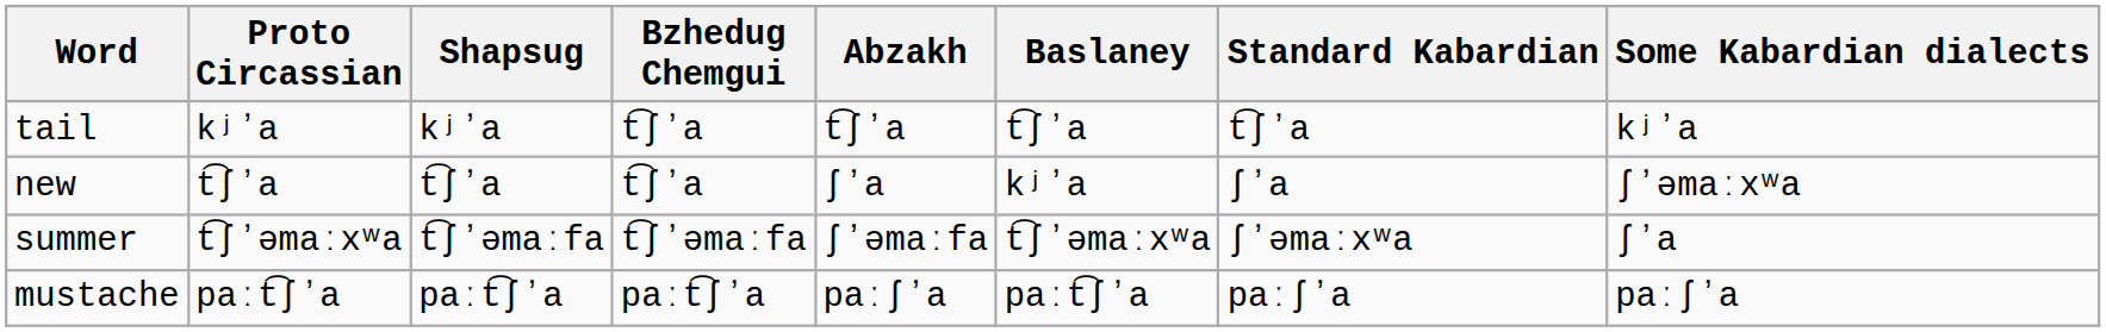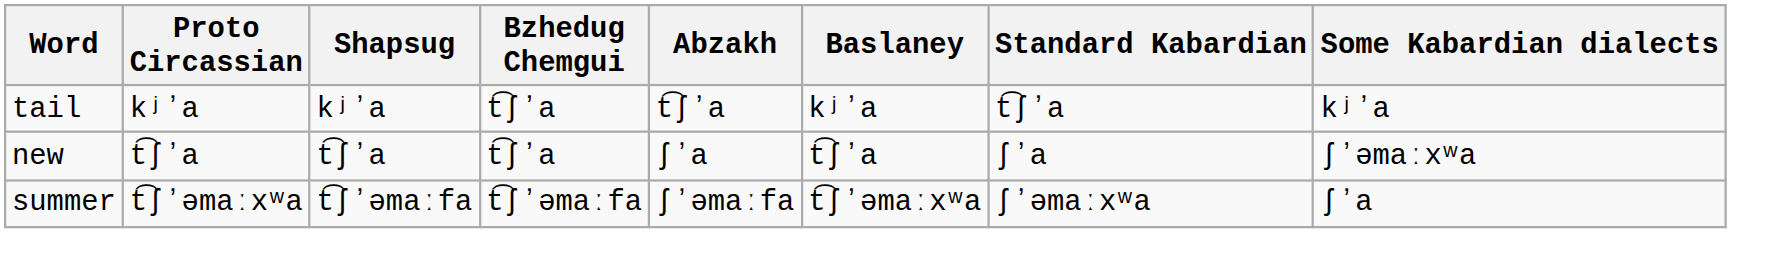tail | Baslaney: t͡ʃʼa -> kʲʼa
new | Baslaney: kʲʼa -> t͡ʃʼa
- row: mustache | paːt͡ʃʼa | paːt͡ʃʼa | paːt͡ʃʼa | paːʃʼa | paːt͡ʃʼa | paːʃʼa | paːʃʼa
